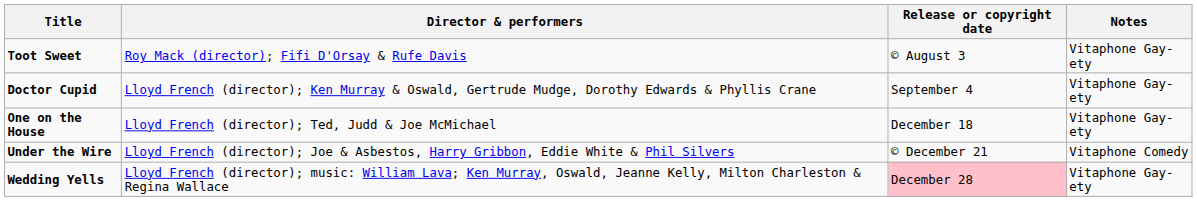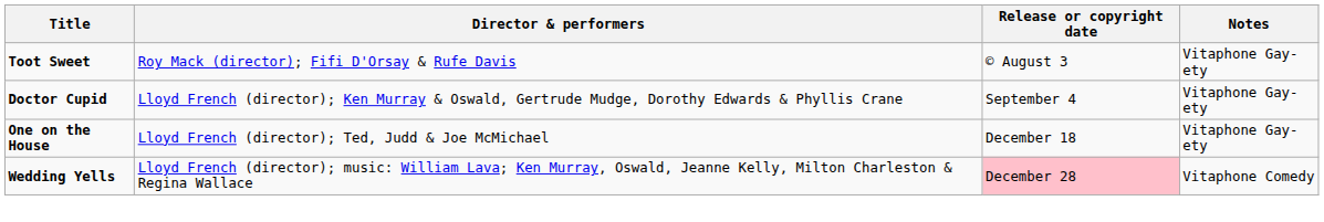- row: Under the Wire | Lloyd French (director); Joe & Asbestos, Harry Gribbon, Eddie White & Phil Silvers | © December 21 | Vitaphone Comedy
Wedding Yells | Notes: Vitaphone Gay-ety -> Vitaphone Comedy
